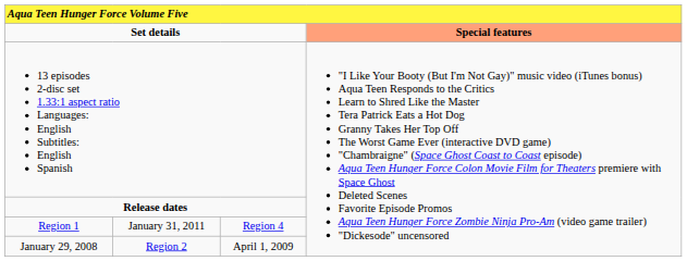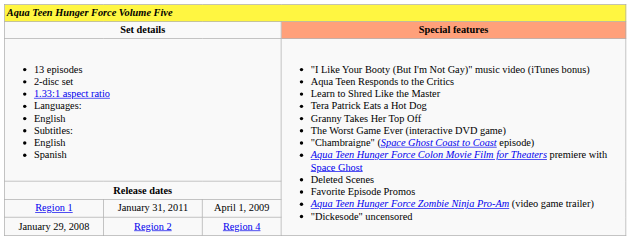Region 1 | column 3: Region 4 -> April 1, 2009
January 29, 2008 | column 3: April 1, 2009 -> Region 4
